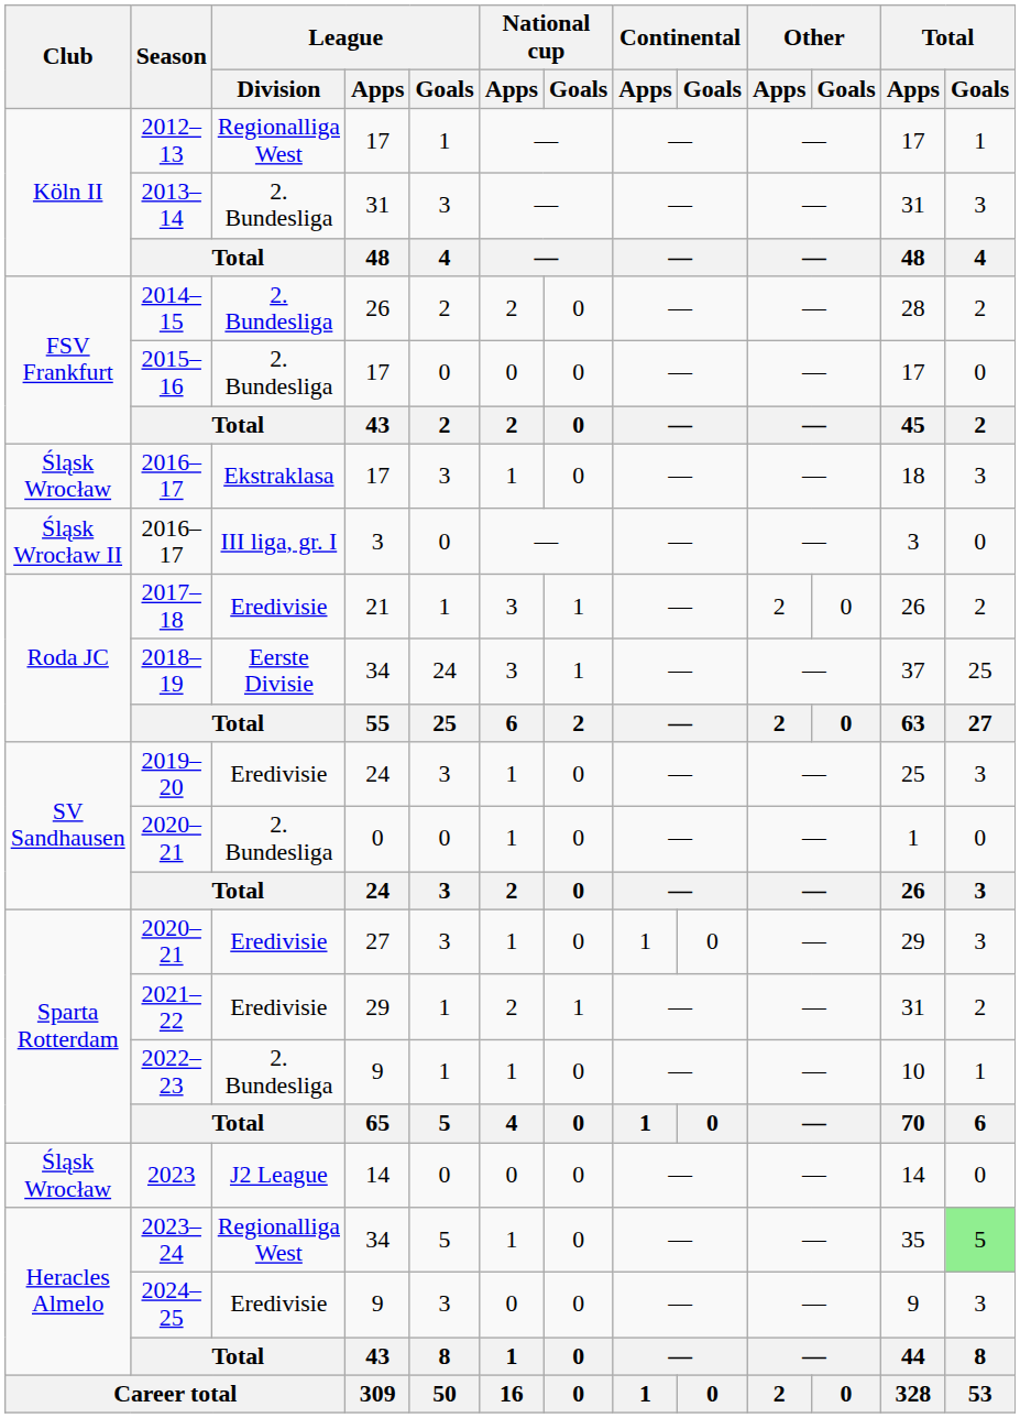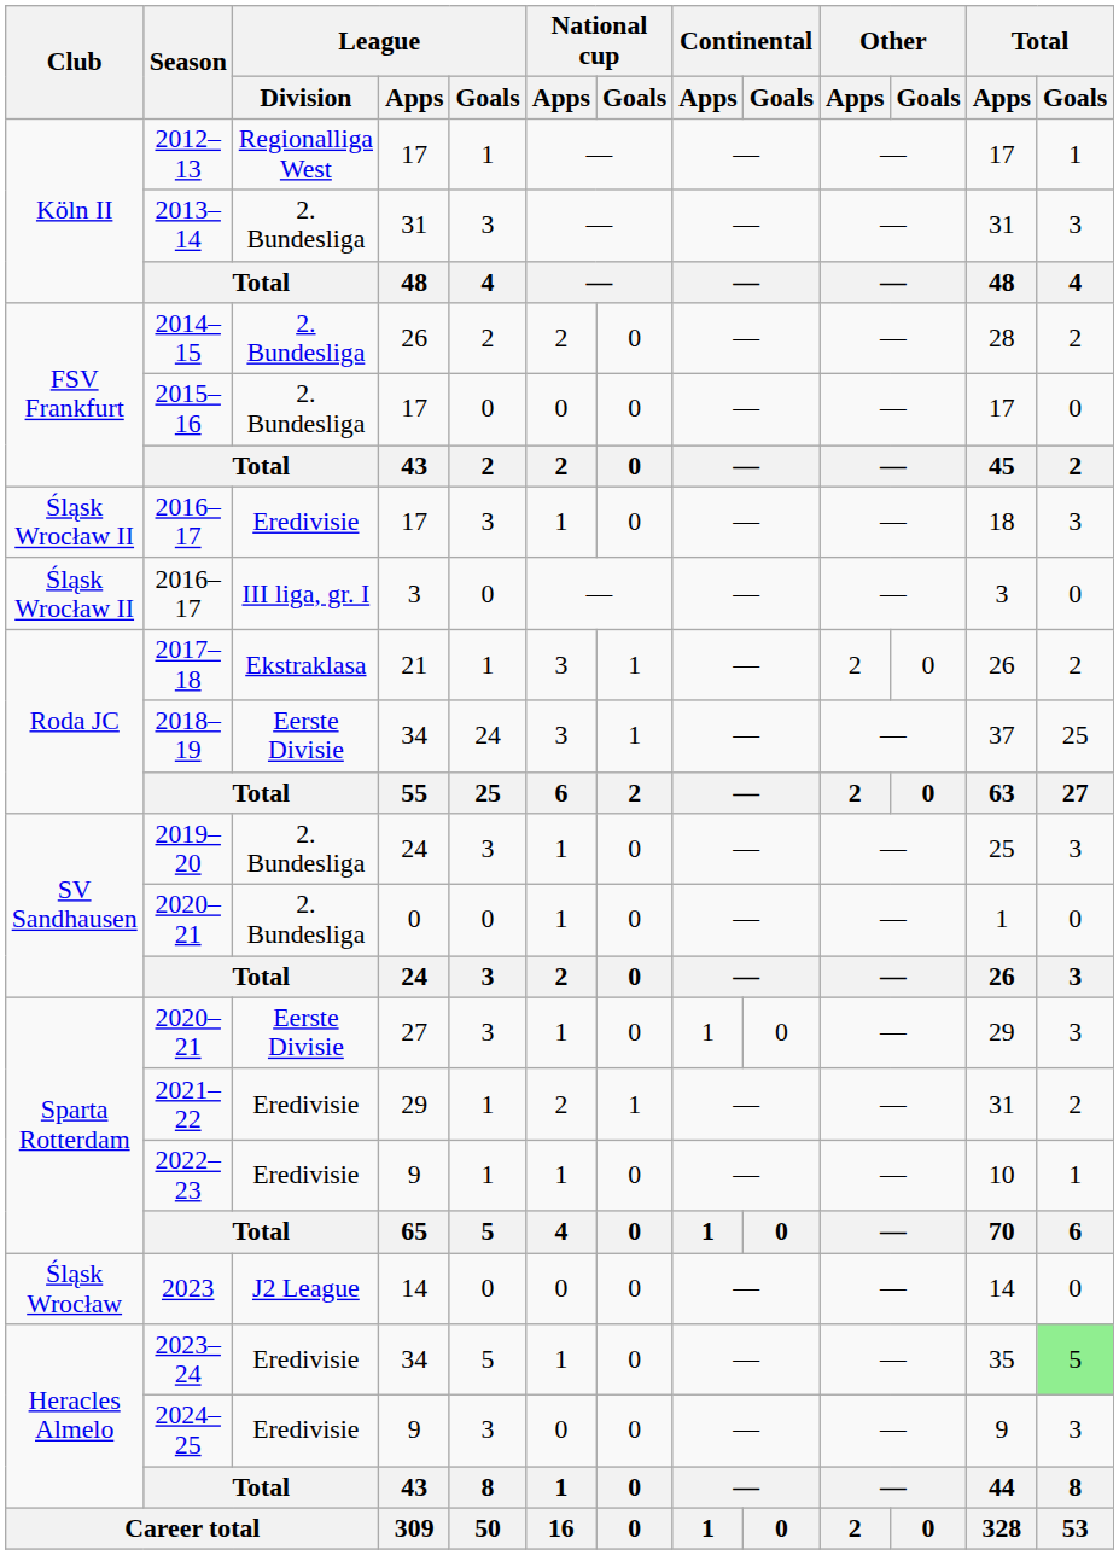2016–17 / 17 | Club: Śląsk Wrocław -> Śląsk Wrocław II
2016–17 / 17 | League / Division: Ekstraklasa -> Eredivisie
2017–18 | League / Division: Eredivisie -> Ekstraklasa
2019–20 | League / Division: Eredivisie -> 2. Bundesliga
2020–21 / 27 | League / Division: Eredivisie -> Eerste Divisie
2022–23 | League / Division: 2. Bundesliga -> Eredivisie
2023–24 | League / Division: Regionalliga West -> Eredivisie
